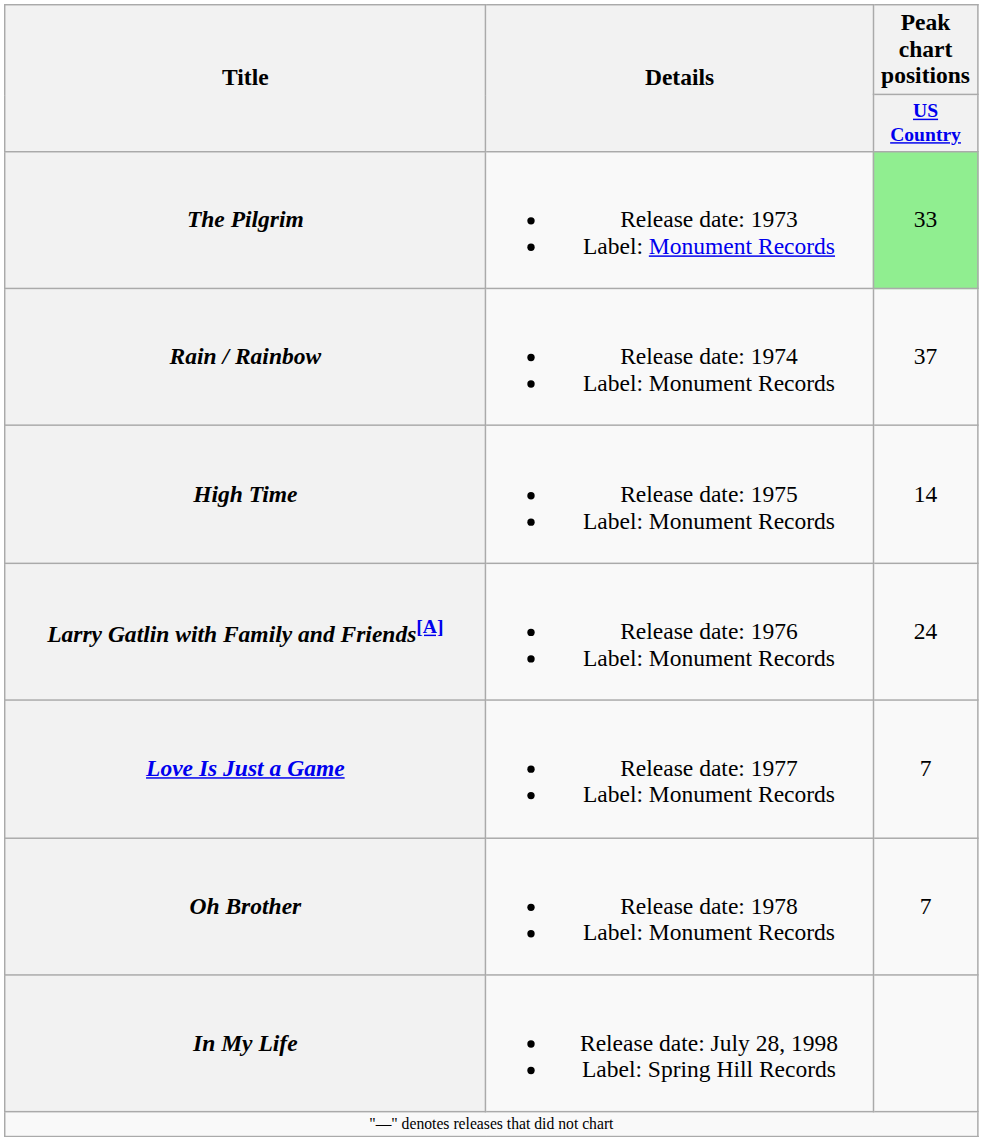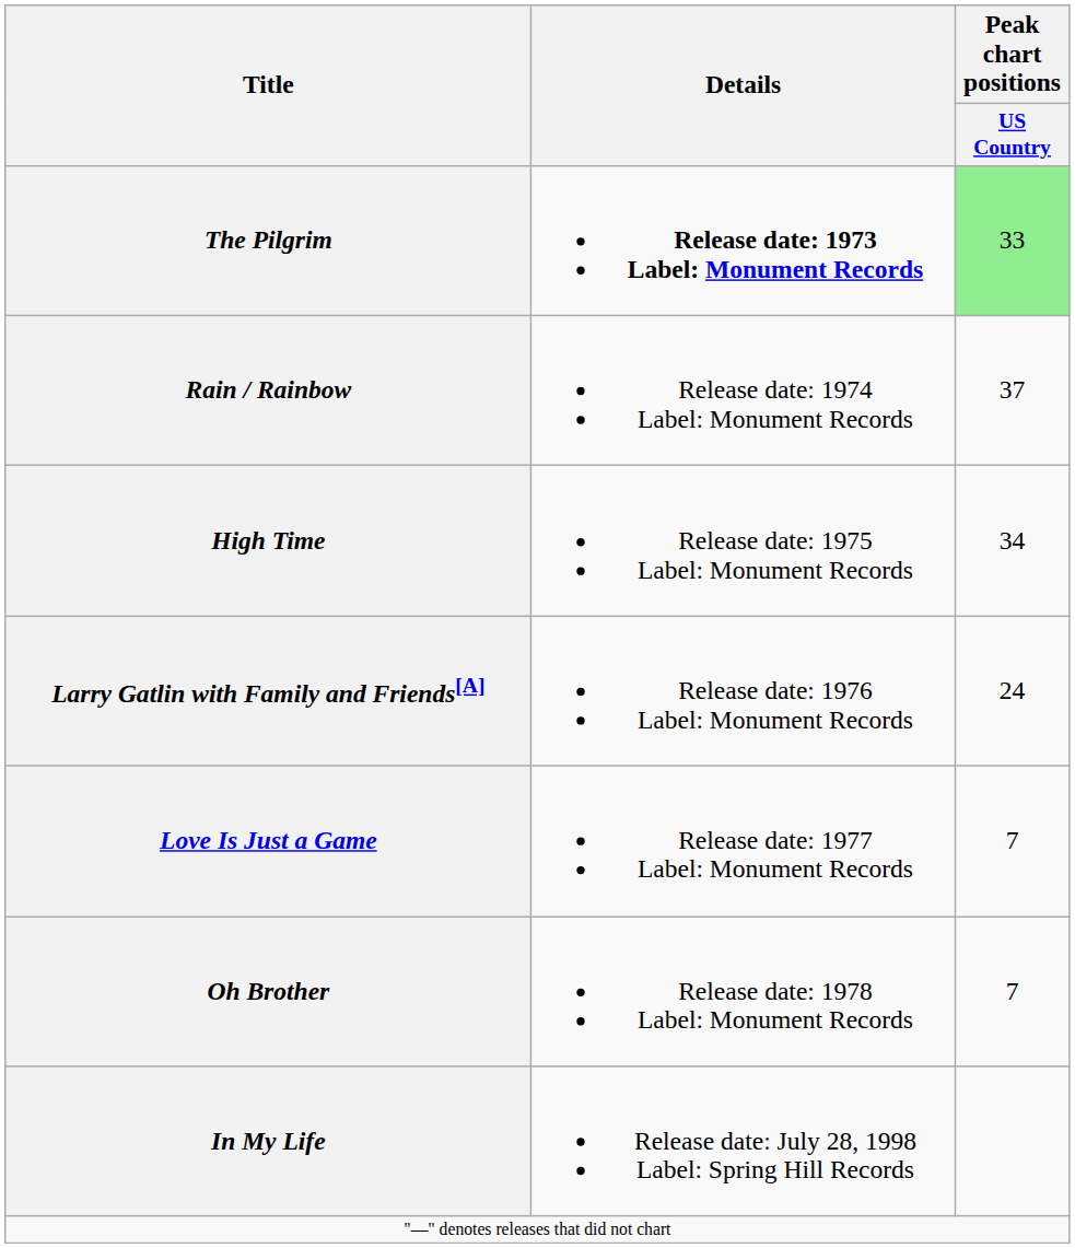The Pilgrim | Details: normal -> bold
High Time | Peak chart positions / US Country: 14 -> 34
